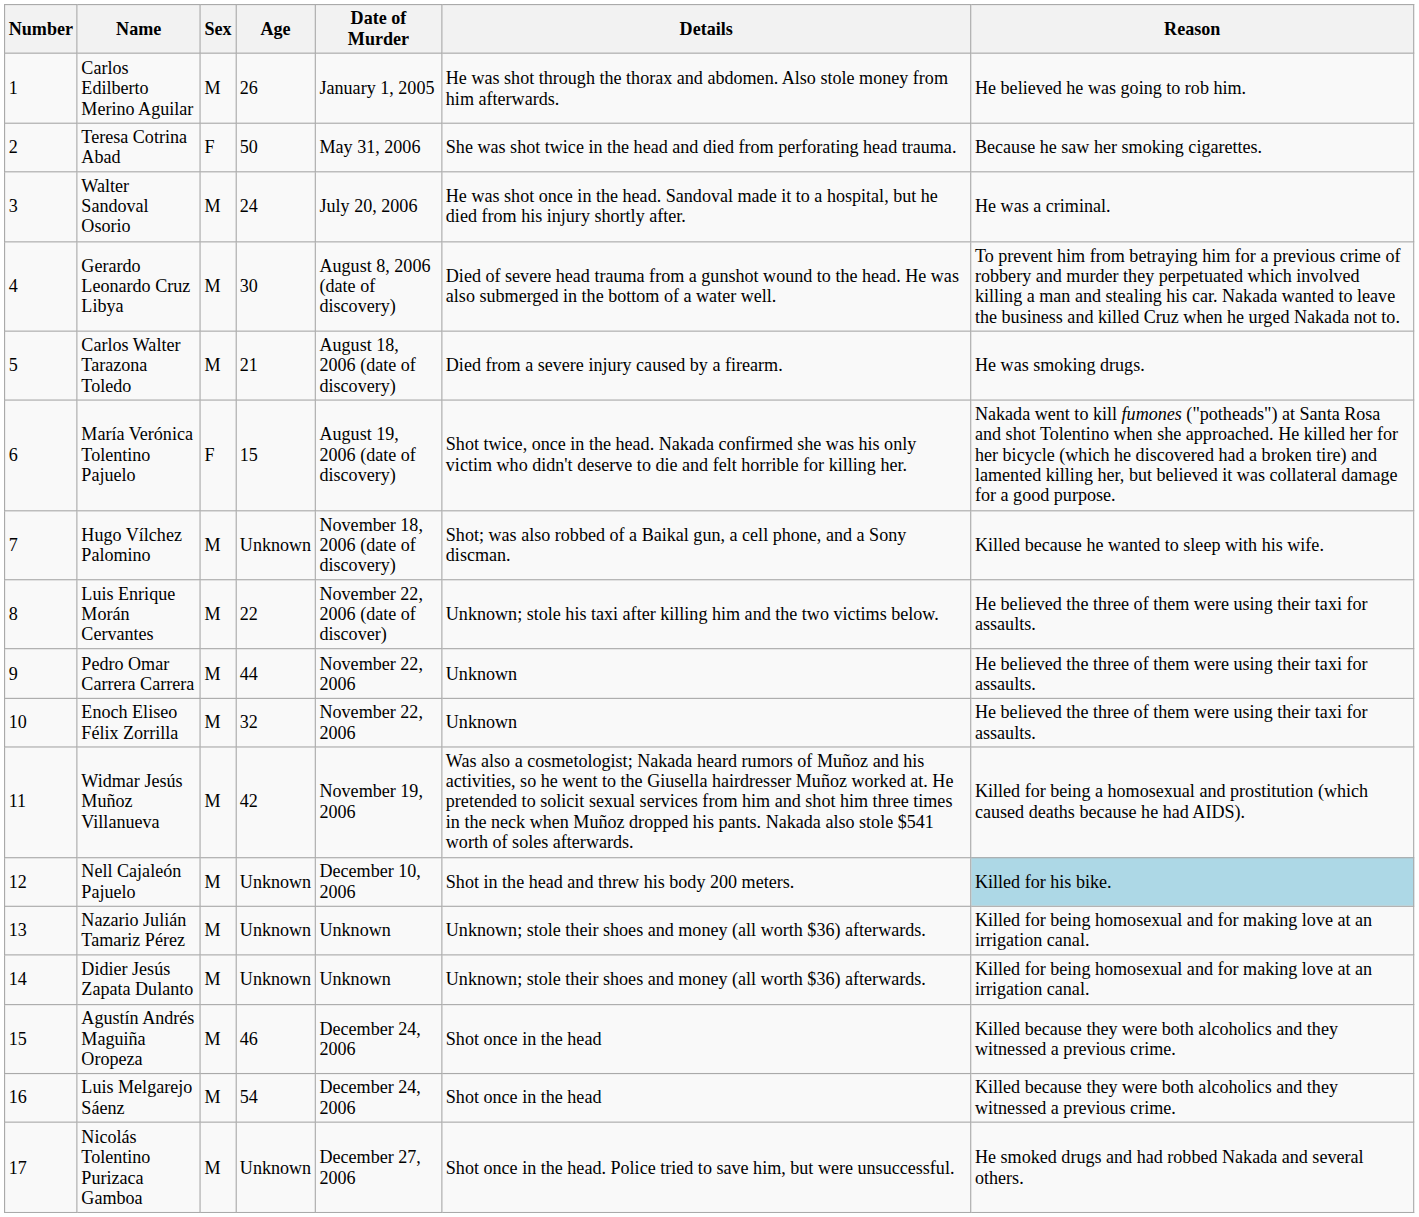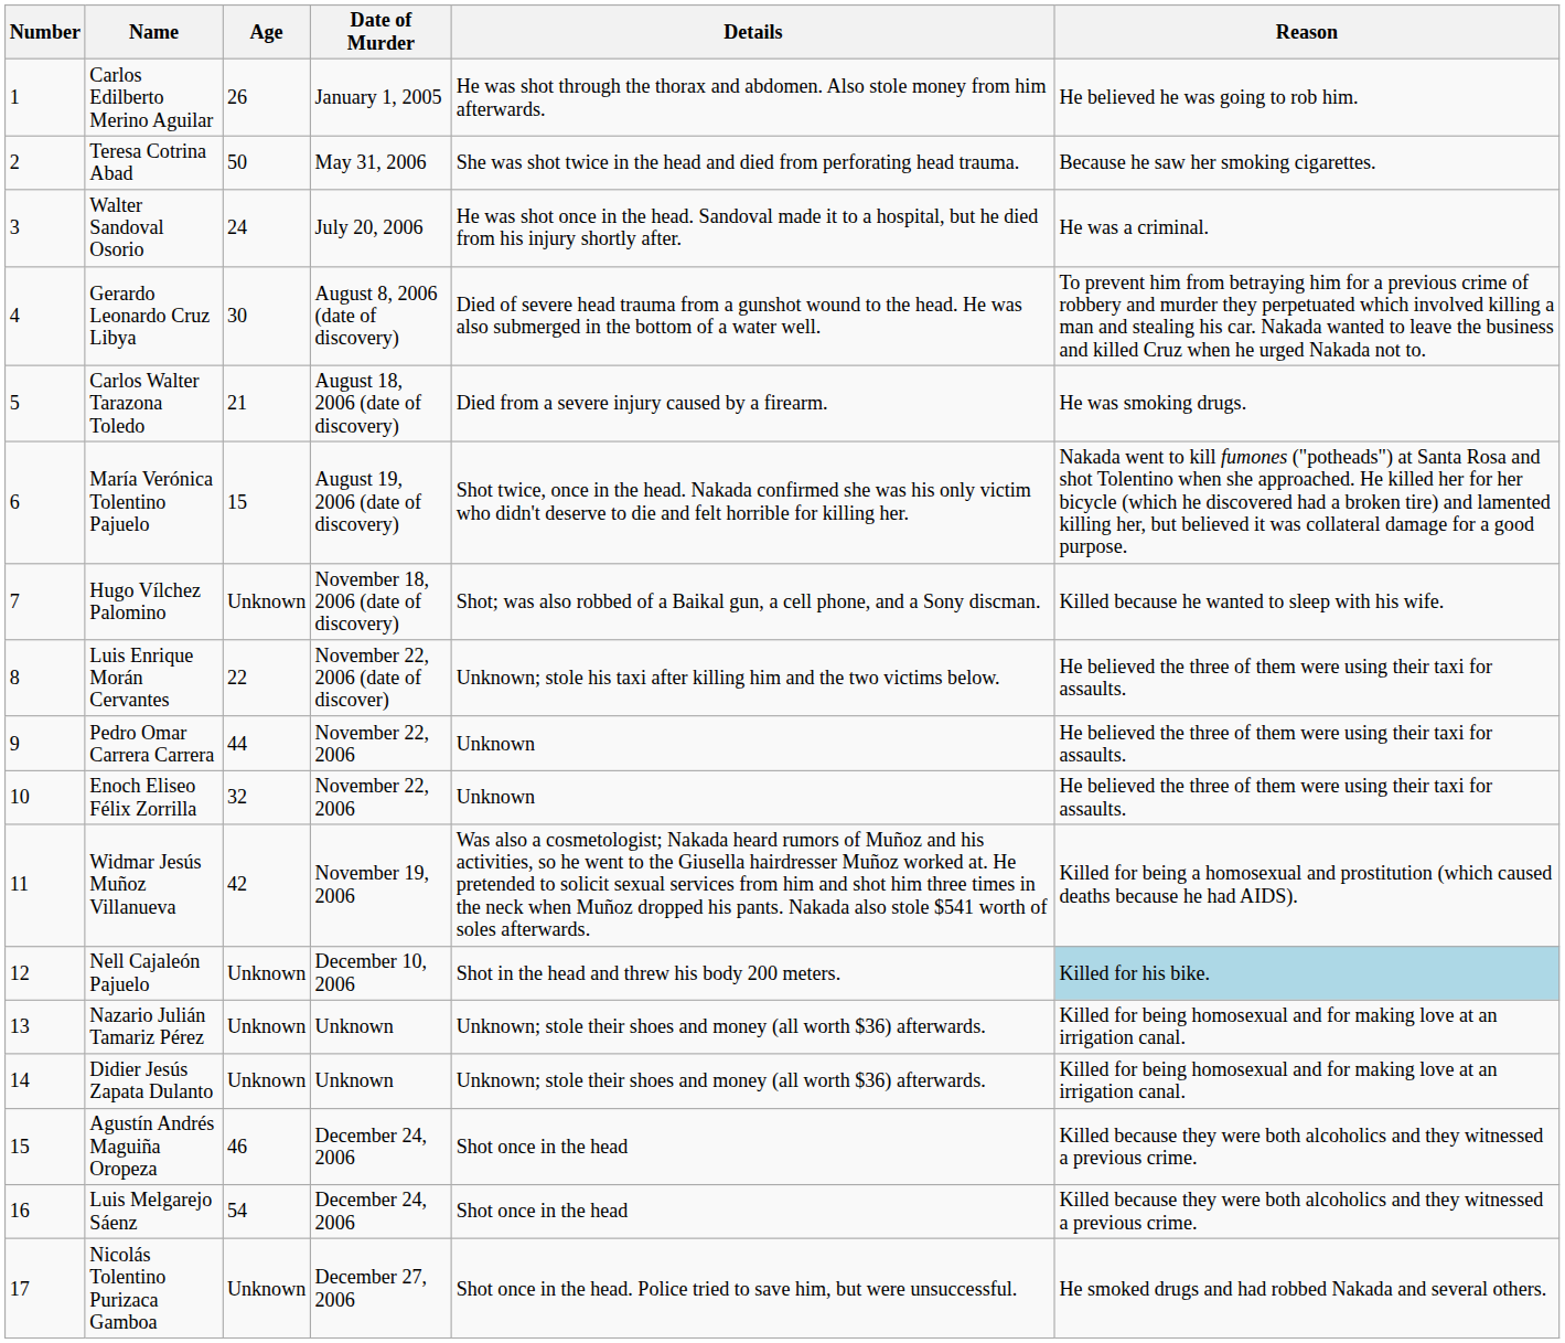- column: Sex | M | F | M | M | M | F | M | M | M | M | M | M | M | M | M | M | M
